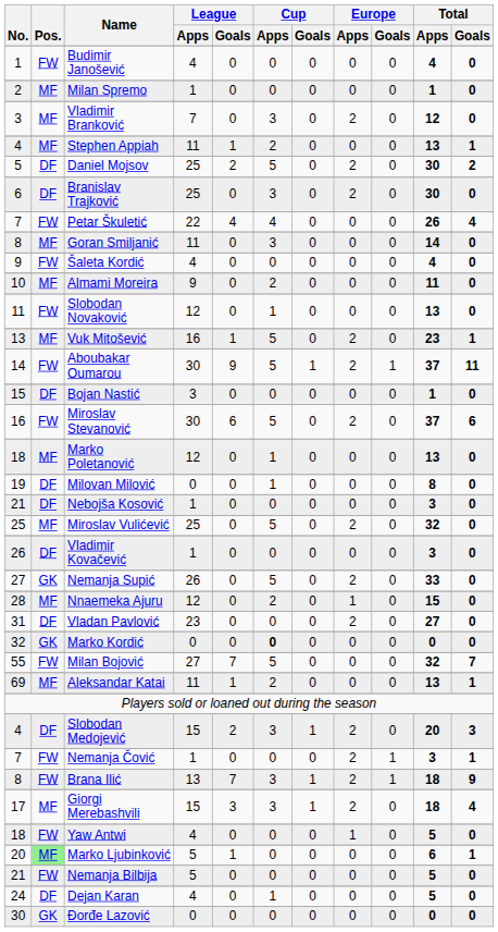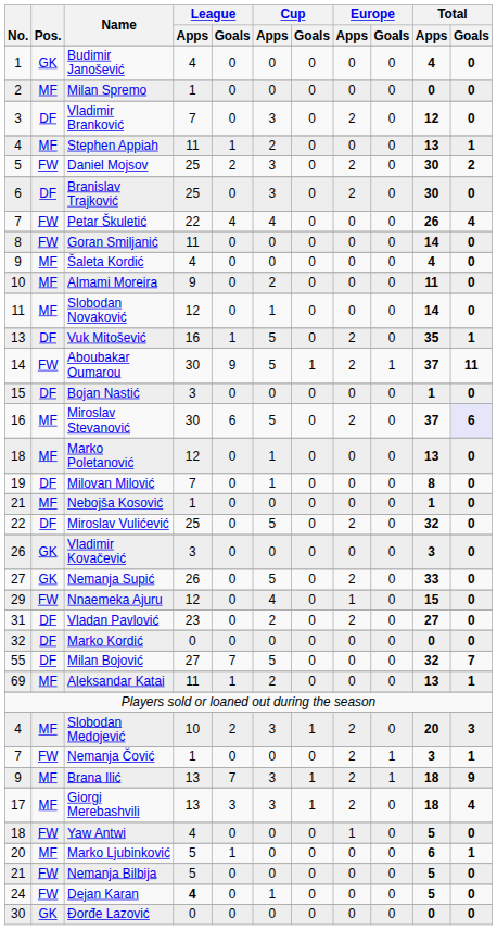Budimir Janošević | Pos.: FW -> GK
Milan Spremo | Total / Apps: 1 -> 0
Vladimir Branković | Pos.: MF -> DF
Daniel Mojsov | Pos.: DF -> FW
Daniel Mojsov | Cup / Apps: 5 -> 3
Goran Smiljanić | Pos.: MF -> FW
Goran Smiljanić | Cup / Apps: 3 -> 0
Šaleta Kordić | Pos.: FW -> MF
Slobodan Novaković | Pos.: FW -> MF
Slobodan Novaković | Total / Apps: 13 -> 14
Vuk Mitošević | Pos.: MF -> DF
Vuk Mitošević | Total / Apps: 23 -> 35
Miroslav Stevanović | Pos.: FW -> MF
Miroslav Stevanović | Total / Goals: no background -> lavender background
Milovan Milović | League / Apps: 0 -> 7
Nebojša Kosović | Pos.: DF -> MF
Nebojša Kosović | Total / Apps: 3 -> 1
Miroslav Vulićević | No.: 25 -> 22
Miroslav Vulićević | Pos.: MF -> DF
Vladimir Kovačević | Pos.: DF -> GK
Vladimir Kovačević | League / Apps: 1 -> 3
Nnaemeka Ajuru | No.: 28 -> 29
Nnaemeka Ajuru | Pos.: MF -> FW
Nnaemeka Ajuru | Cup / Apps: 2 -> 4
Vladan Pavlović | Cup / Apps: 0 -> 2
Marko Kordić | Pos.: GK -> DF
Marko Kordić | Cup / Apps: bold -> normal
Milan Bojović | Pos.: FW -> DF
Slobodan Medojević | Pos.: DF -> MF
Slobodan Medojević | League / Apps: 15 -> 10
Brana Ilić | No.: 8 -> 9
Brana Ilić | Pos.: FW -> MF
Giorgi Merebashvili | League / Apps: 15 -> 13
Marko Ljubinković | Pos.: lightgreen background -> no background
Dejan Karan | Pos.: DF -> FW
Dejan Karan | League / Apps: normal -> bold
